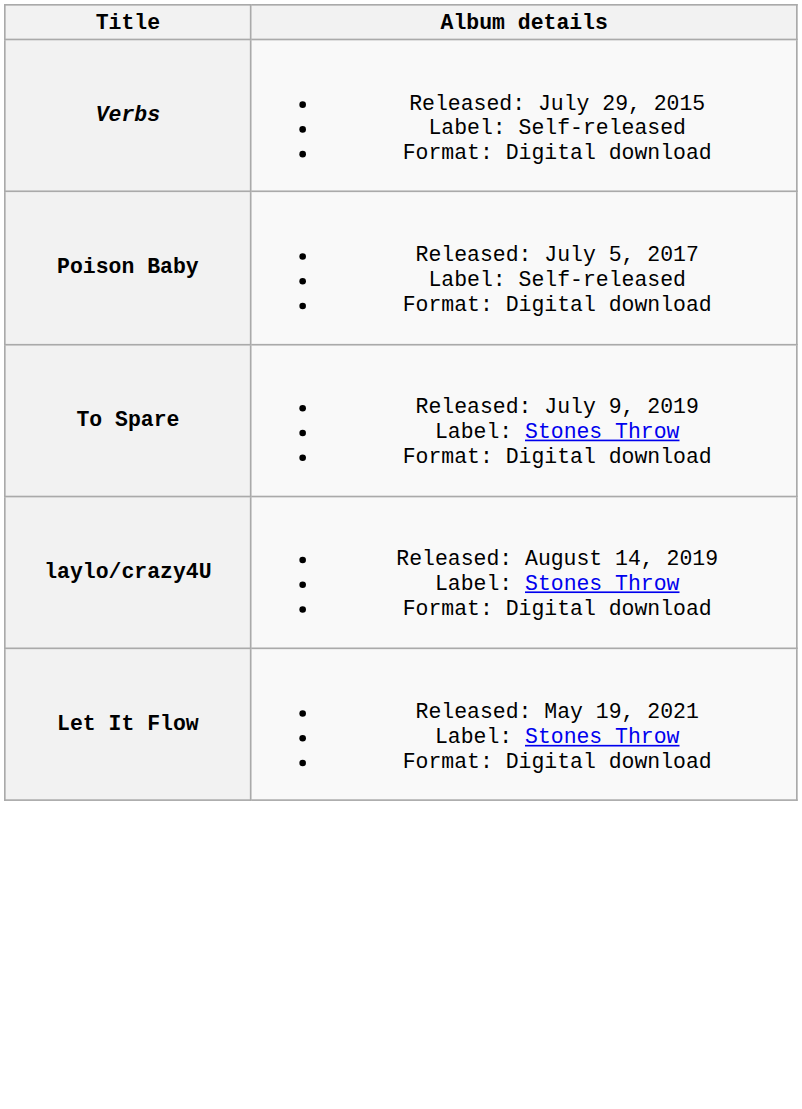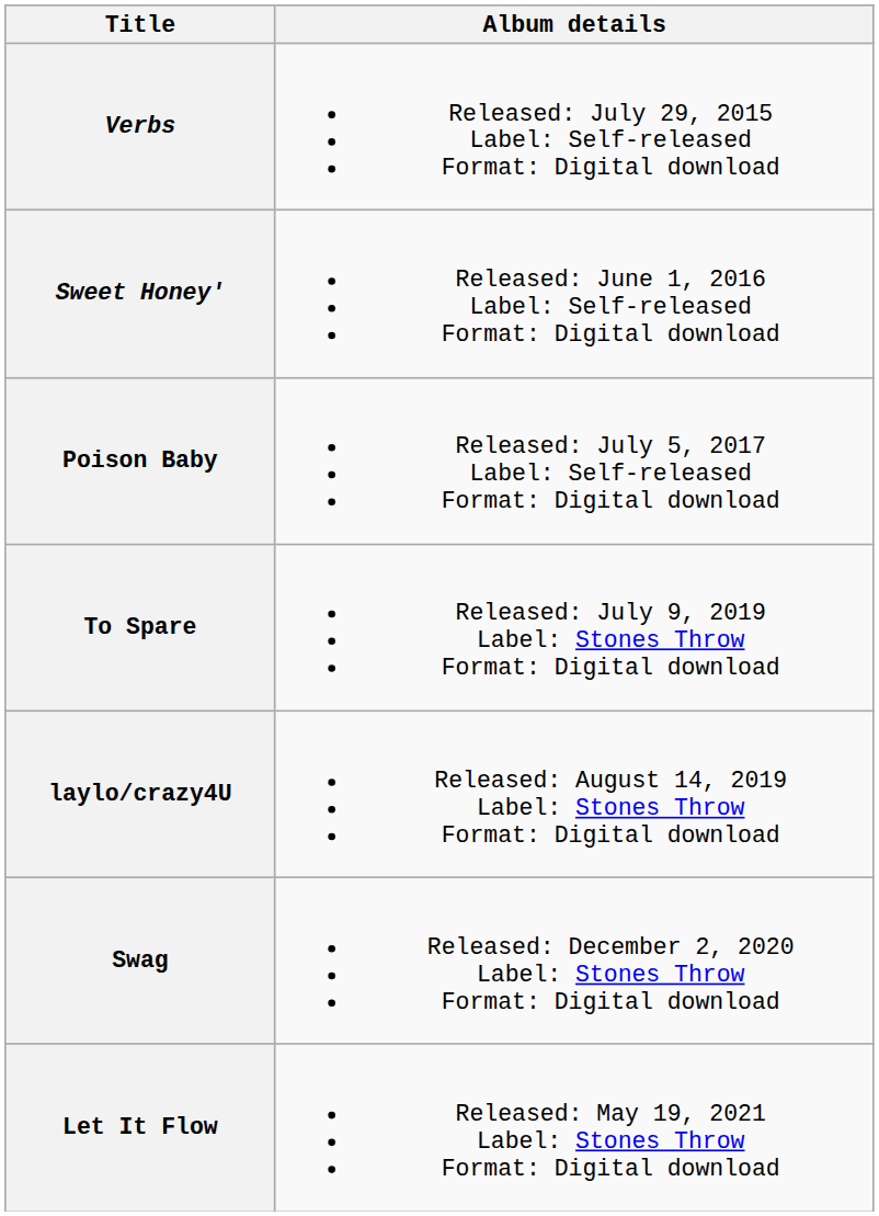+ row: Sweet Honey' | Released: June 1, 2016 Label: Self-released Format: Digital download
+ row: Swag | Released: December 2, 2020 Label: Stones Throw Format: Digital download
